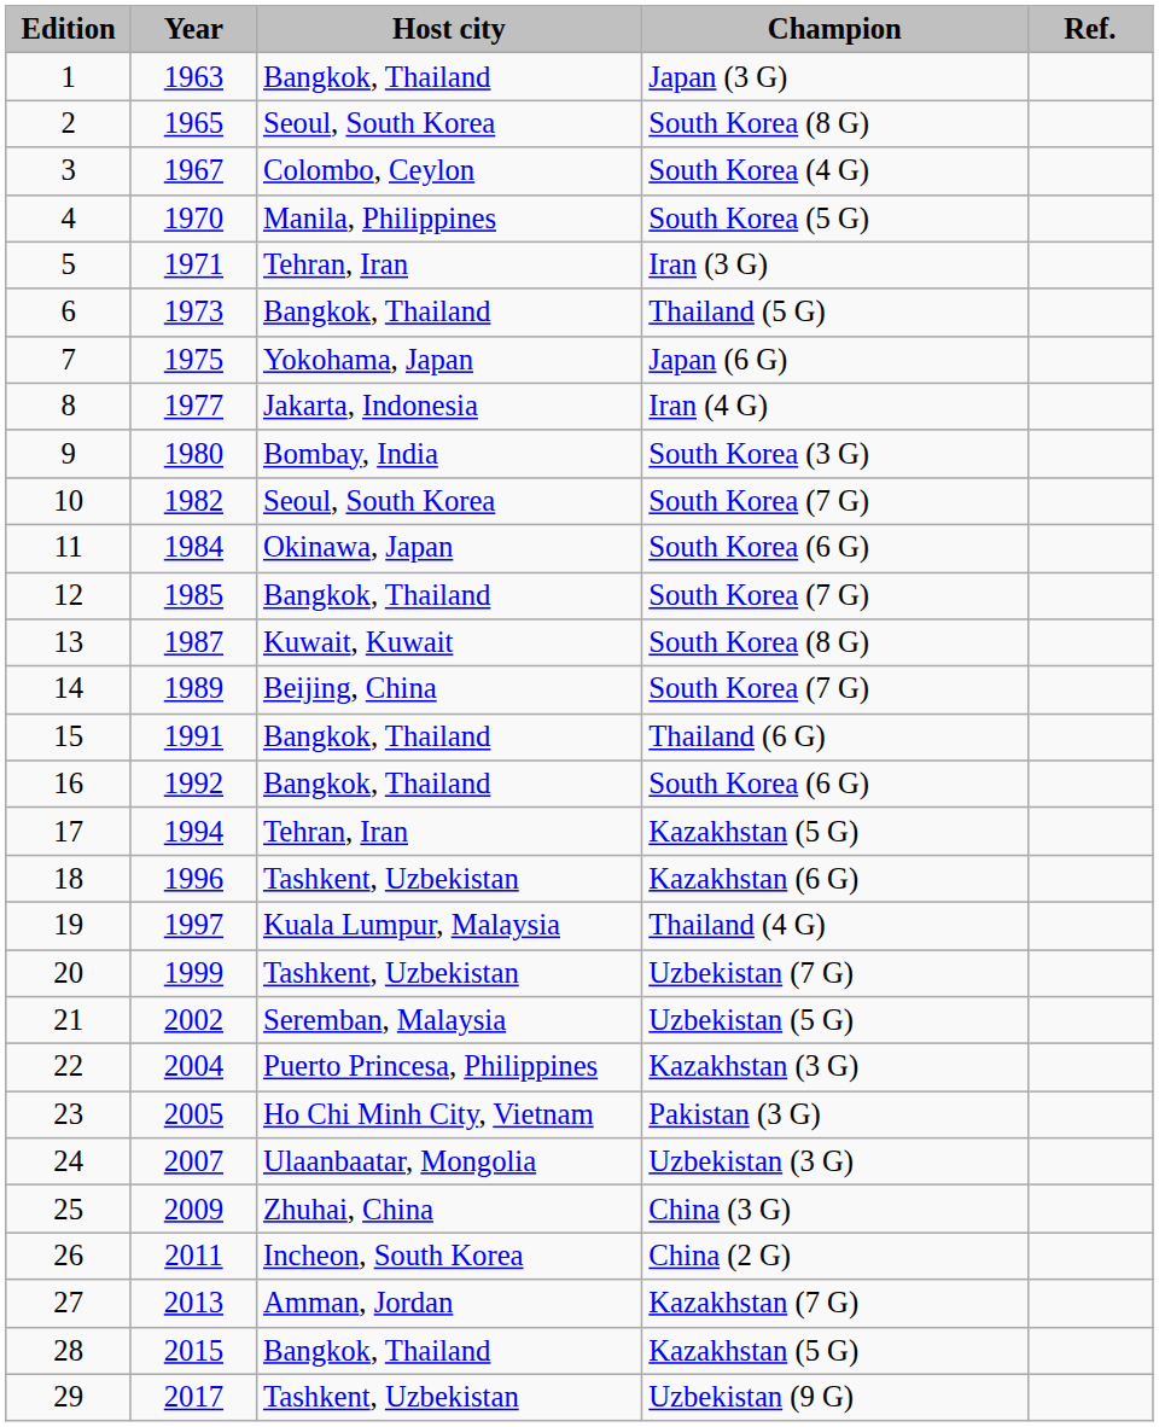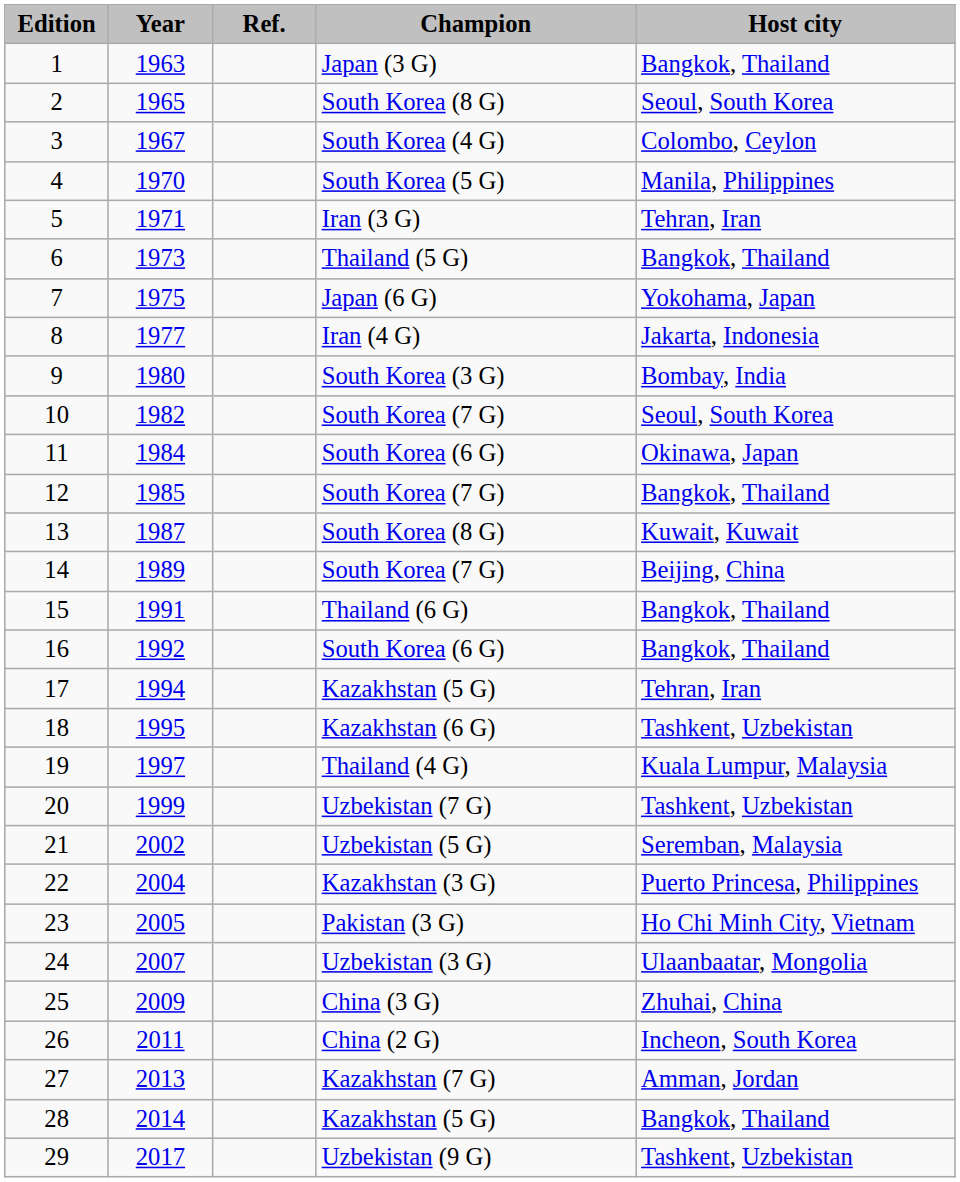columns swapped: Host city <-> Ref.
18 | Year: 1996 -> 1995
28 | Year: 2015 -> 2014
